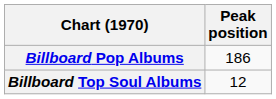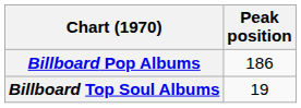Billboard Top Soul Albums | Peak position: 12 -> 19
